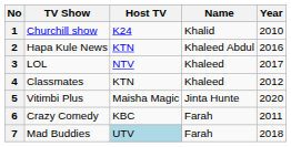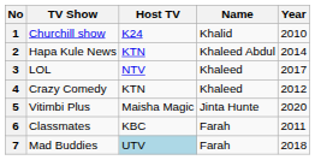2 | Year: 2016 -> 2014
4 | TV Show: Classmates -> Crazy Comedy
6 | TV Show: Crazy Comedy -> Classmates
